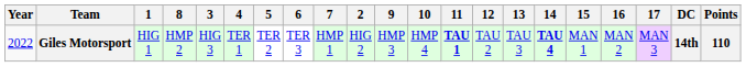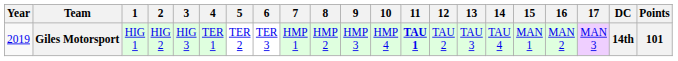columns swapped: 2 <-> 8
Giles Motorsport | Year: 2022 -> 2019
Giles Motorsport | 14: bold -> normal
Giles Motorsport | Points: 110 -> 101
